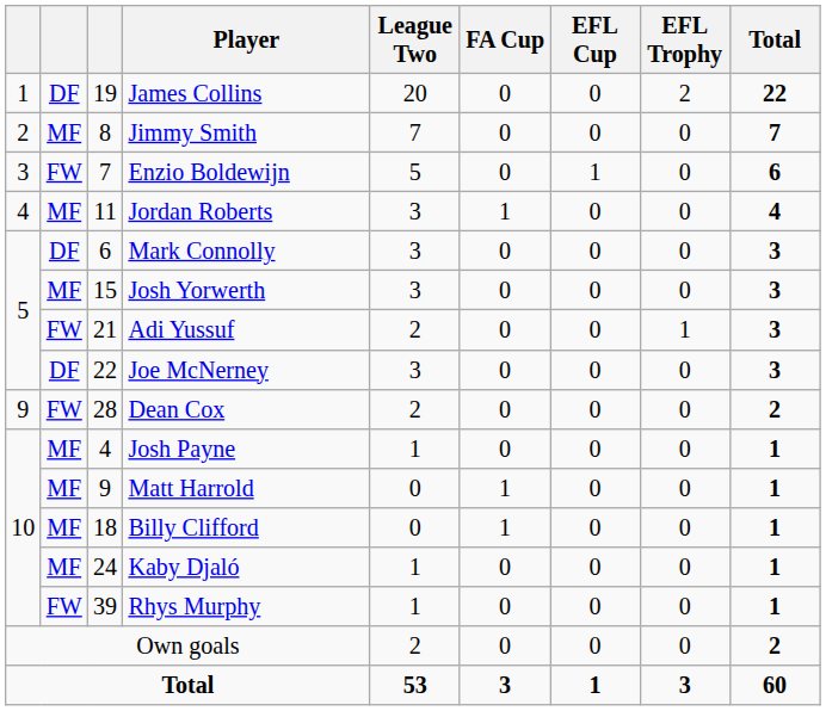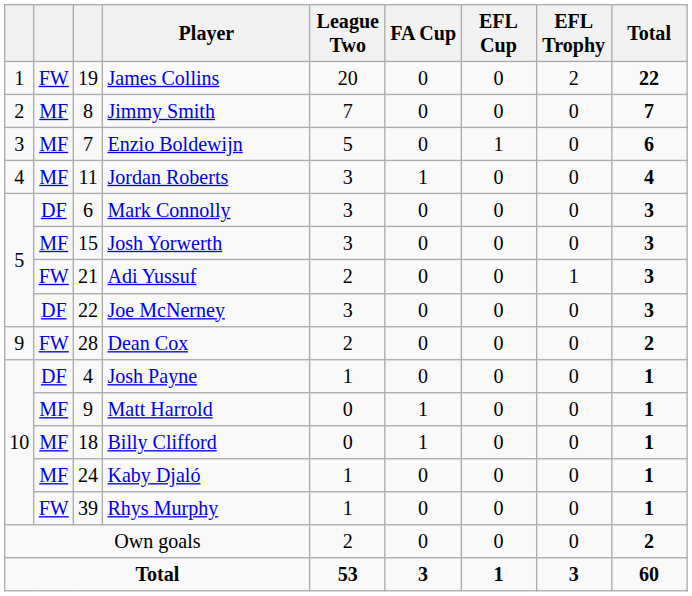James Collins | column 2: DF -> FW
Enzio Boldewijn | column 2: FW -> MF
Josh Payne | column 2: MF -> DF
